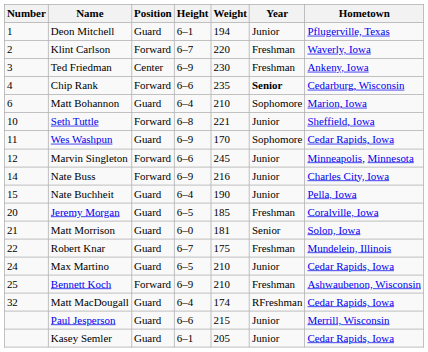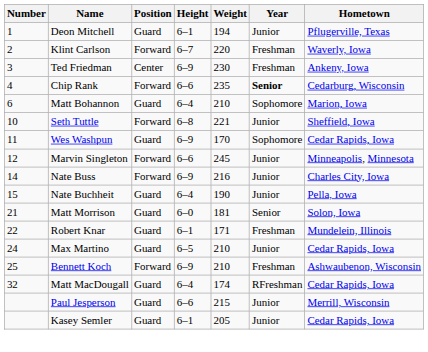- row: 20 | Jeremy Morgan | Guard | 6–5 | 185 | Freshman | Coralville, Iowa
Robert Knar | Height: 6–7 -> 6–1
Robert Knar | Weight: 175 -> 171
